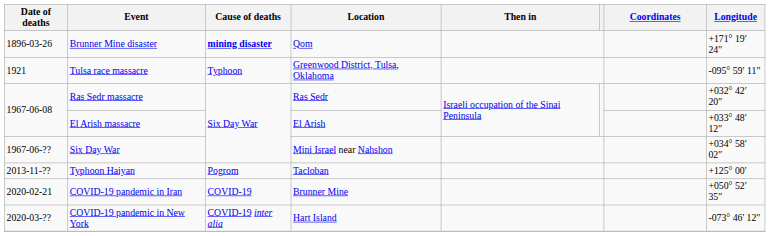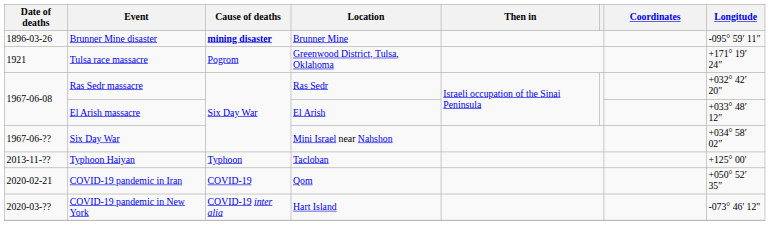Brunner Mine disaster | Location: Qom -> Brunner Mine
Brunner Mine disaster | Longitude: +171° 19′ 24″ -> -095° 59′ 11″
Tulsa race massacre | Cause of deaths: Typhoon -> Pogrom
Tulsa race massacre | Longitude: -095° 59′ 11″ -> +171° 19′ 24″
Typhoon Haiyan | Cause of deaths: Pogrom -> Typhoon
COVID-19 pandemic in Iran | Location: Brunner Mine -> Qom
